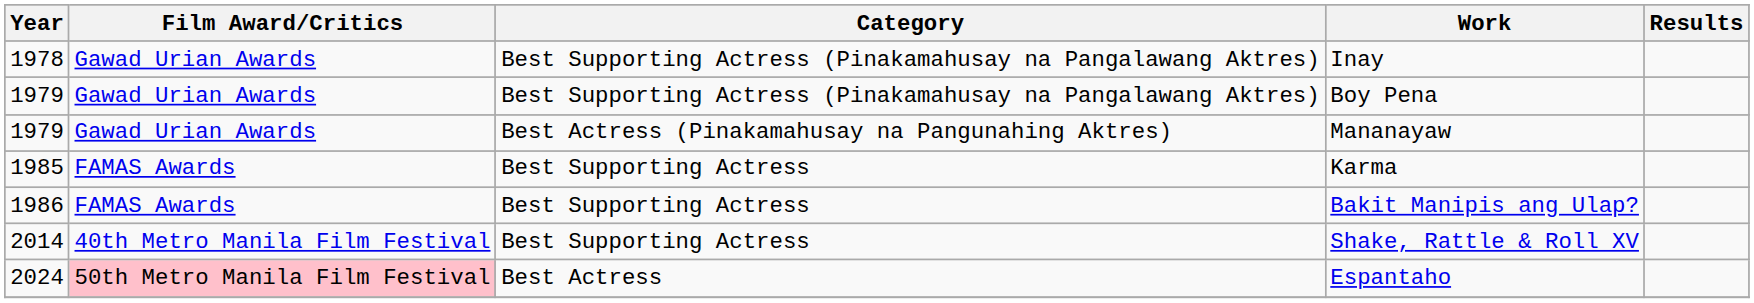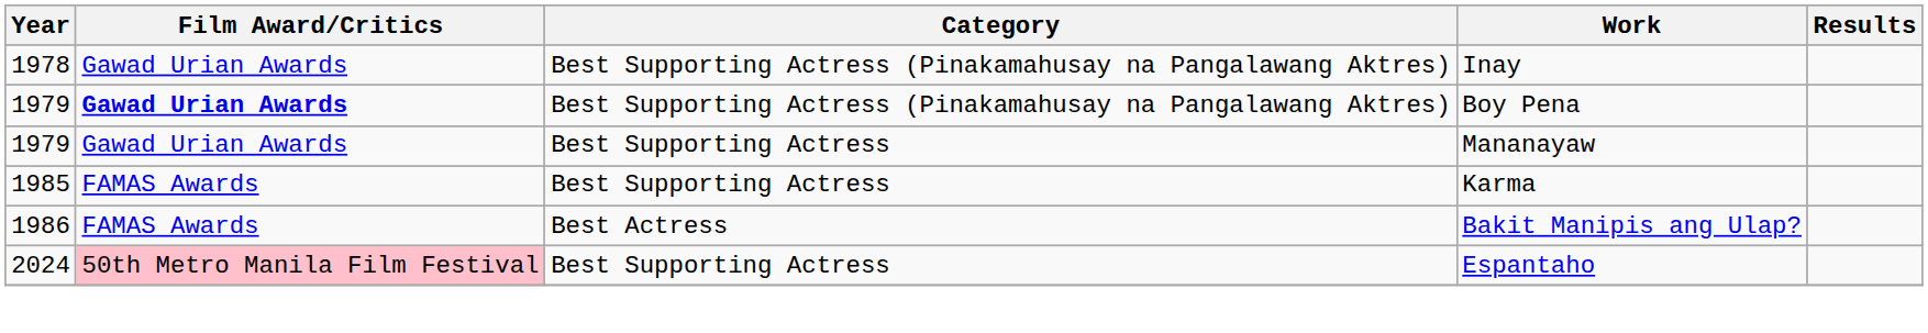Boy Pena | Film Award/Critics: normal -> bold
Mananayaw | Category: Best Actress (Pinakamahusay na Pangunahing Aktres) -> Best Supporting Actress
Bakit Manipis ang Ulap? | Category: Best Supporting Actress -> Best Actress
- row: 2014 | 40th Metro Manila Film Festival | Best Supporting Actress | Shake, Rattle & Roll XV
Espantaho | Category: Best Actress -> Best Supporting Actress
